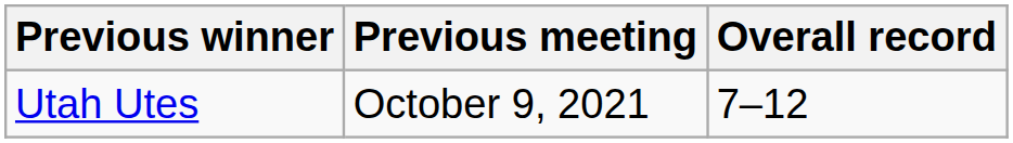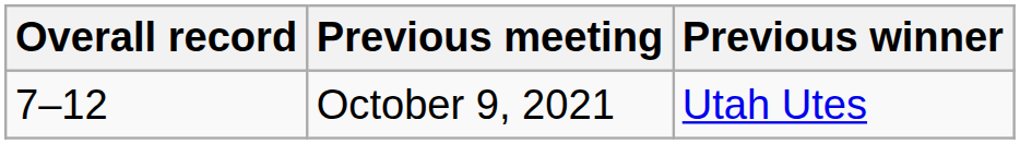columns swapped: Overall record <-> Previous winner
